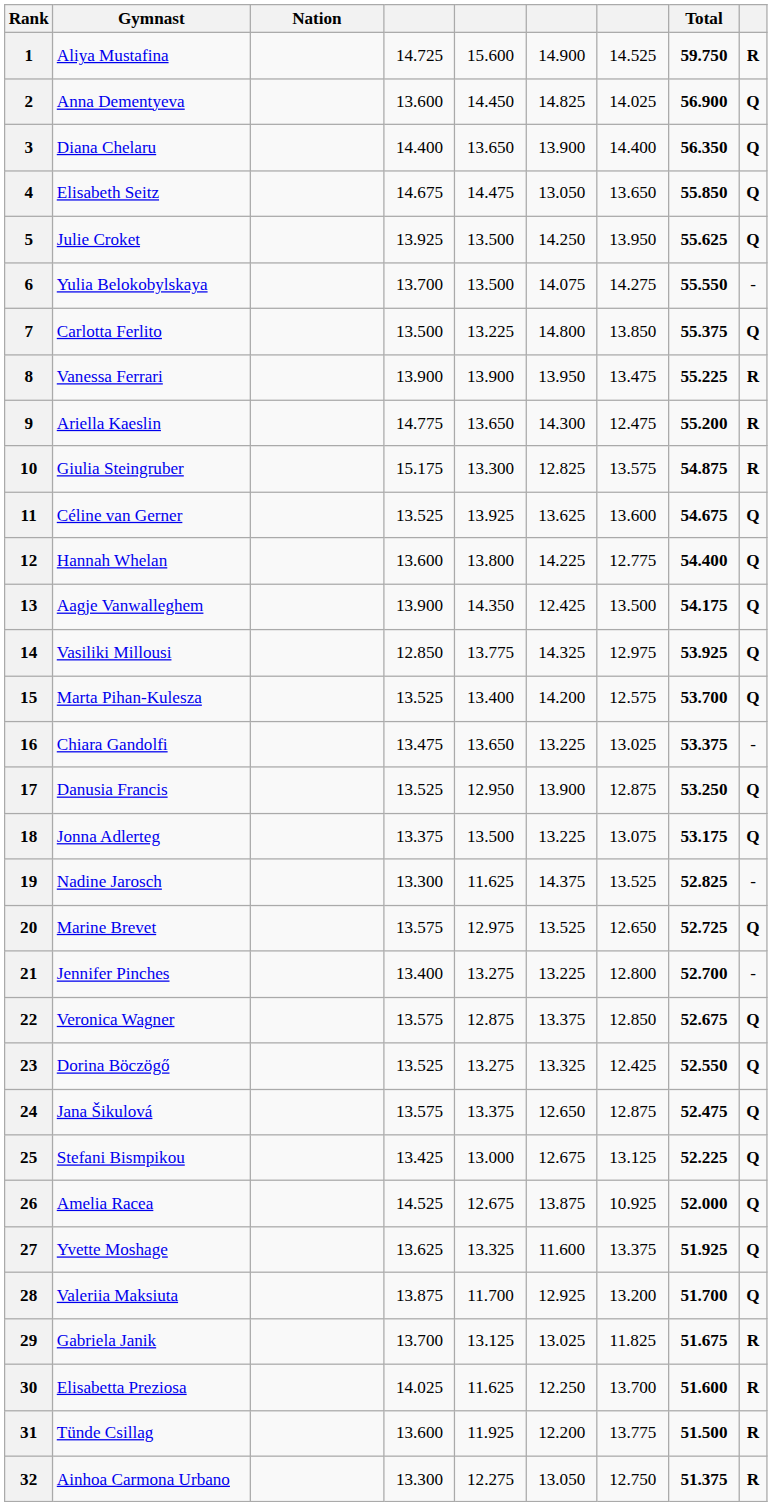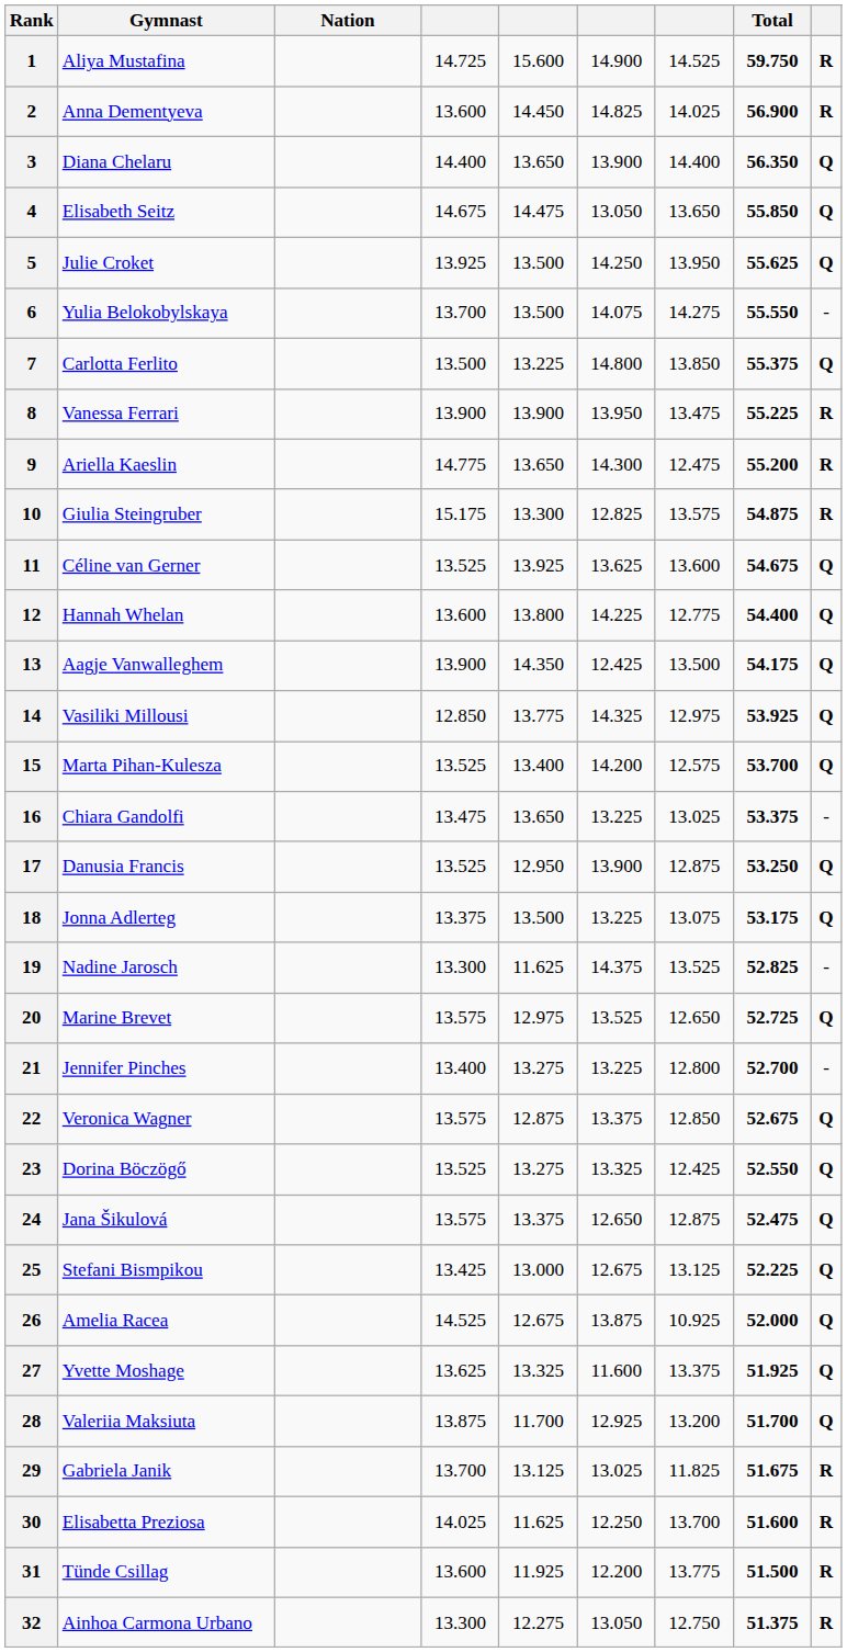2 | column 9: Q -> R
